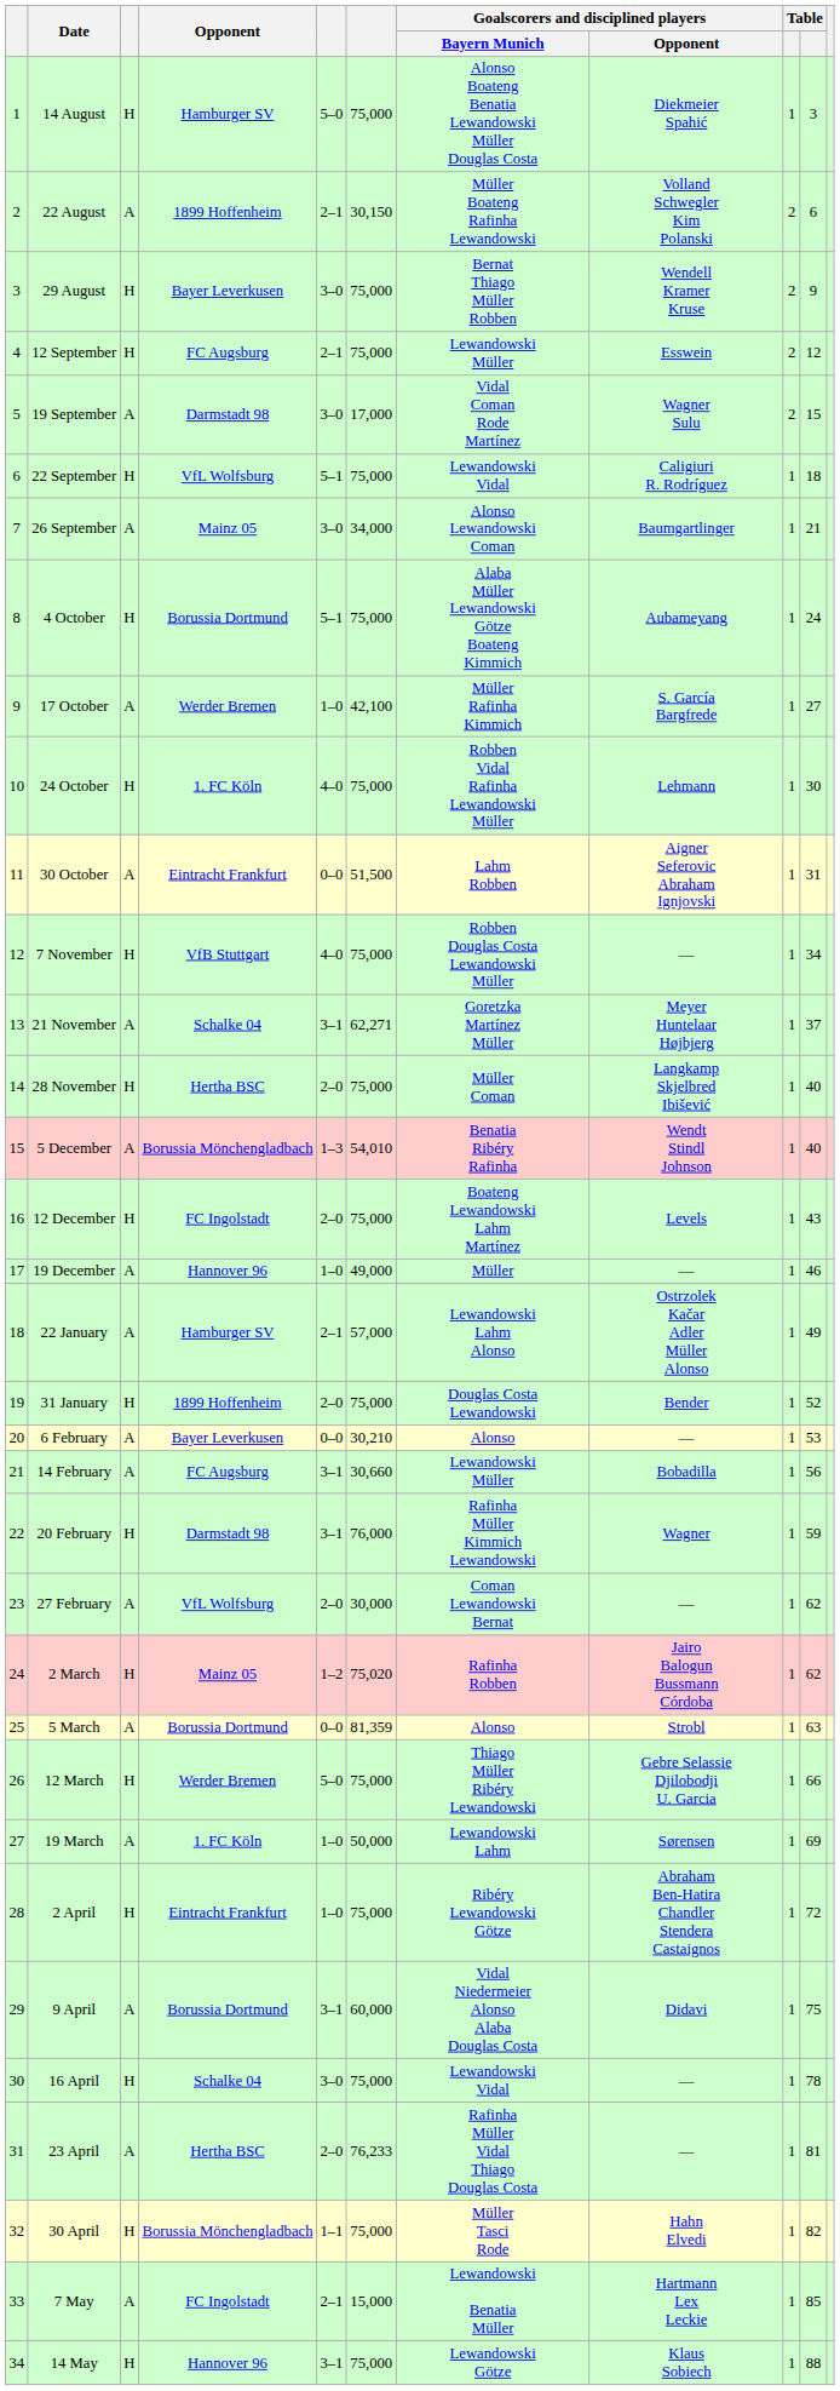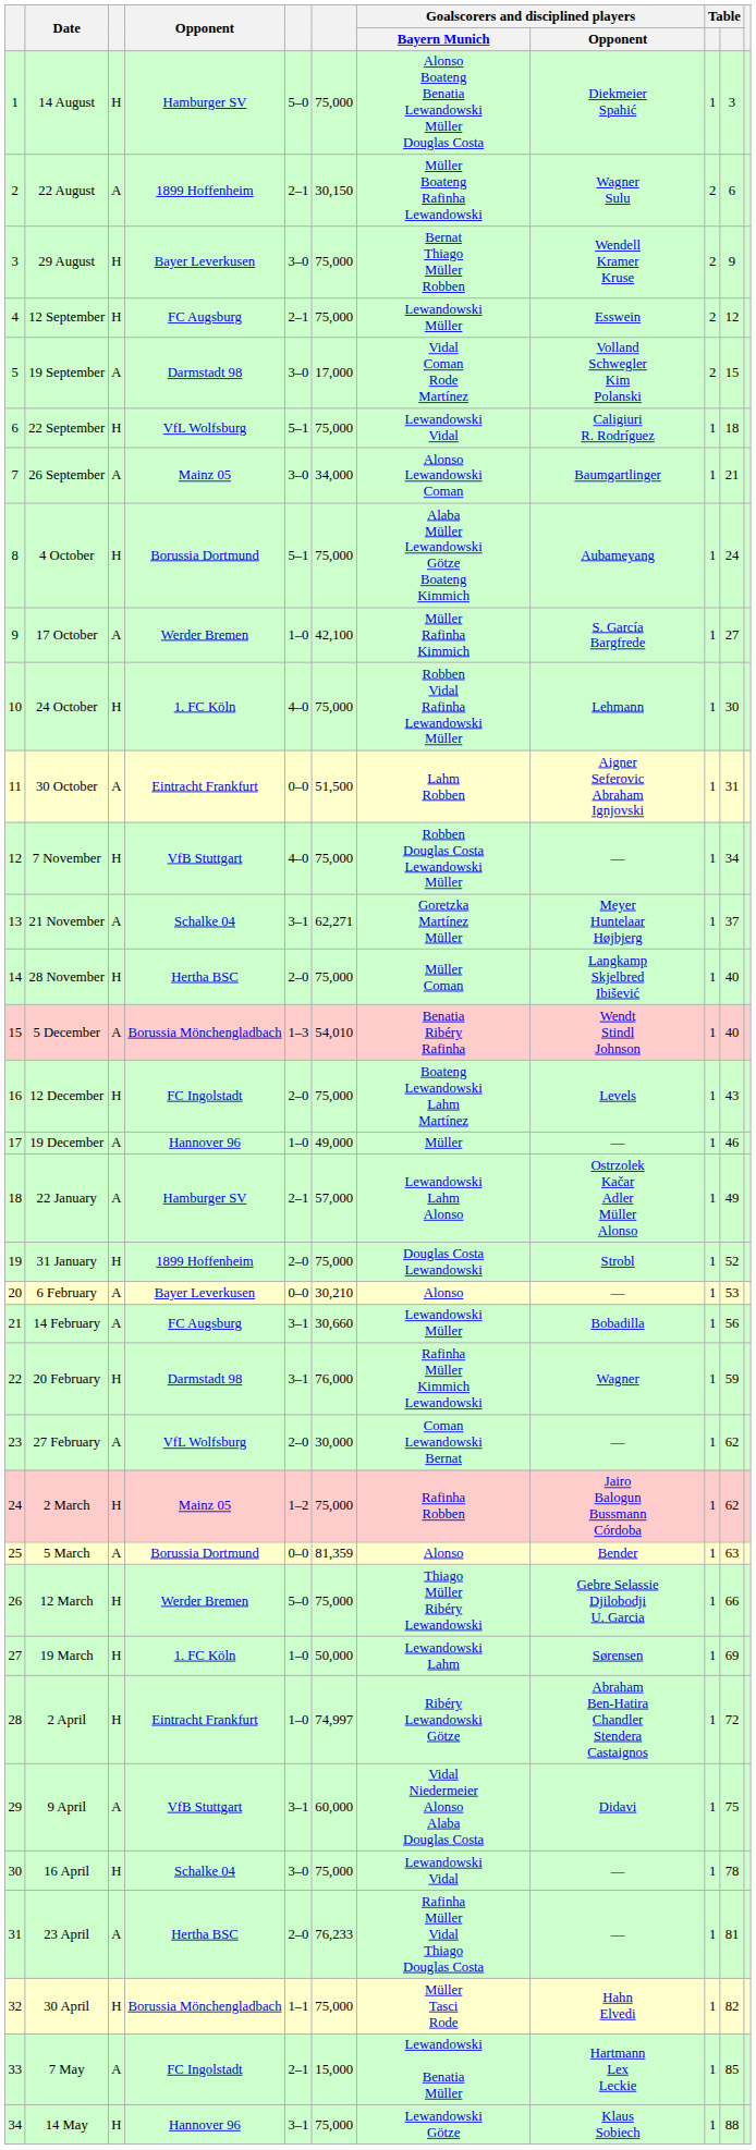22 August | Goalscorers and disciplined players / Opponent: Volland Schwegler Kim Polanski -> Wagner Sulu
19 September | Goalscorers and disciplined players / Opponent: Wagner Sulu -> Volland Schwegler Kim Polanski
31 January | Goalscorers and disciplined players / Opponent: Bender -> Strobl
2 March | column 6: 75,020 -> 75,000
5 March | Goalscorers and disciplined players / Opponent: Strobl -> Bender
19 March | column 3: A -> H
2 April | column 6: 75,000 -> 74,997
9 April | Opponent: Borussia Dortmund -> VfB Stuttgart
